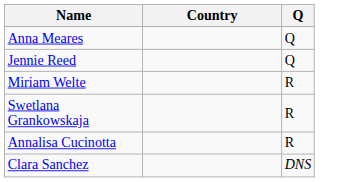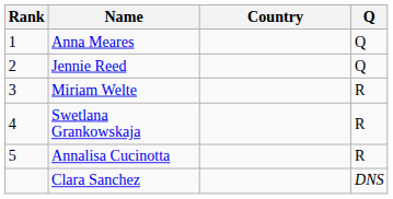+ column: Rank | 1 | 2 | 3 | 4 | 5
